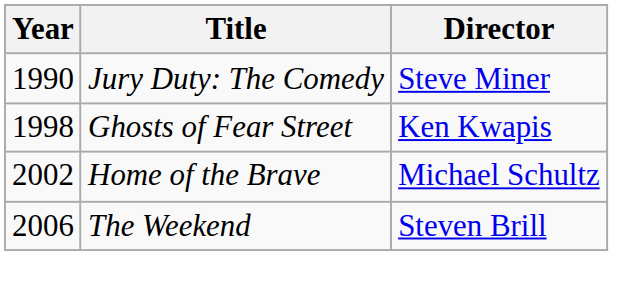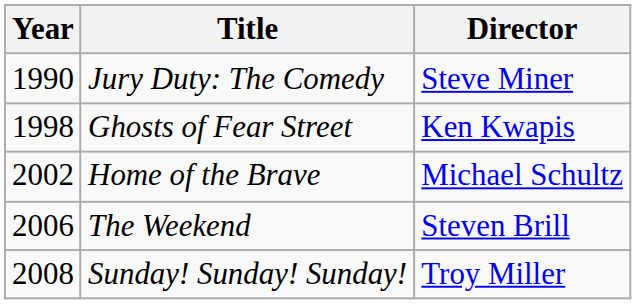+ row: 2008 | Sunday! Sunday! Sunday! | Troy Miller
